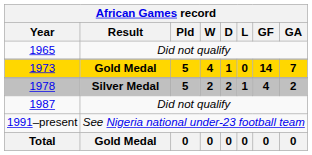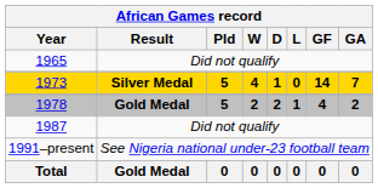1973 | Result: Gold Medal -> Silver Medal
1978 | Result: Silver Medal -> Gold Medal
